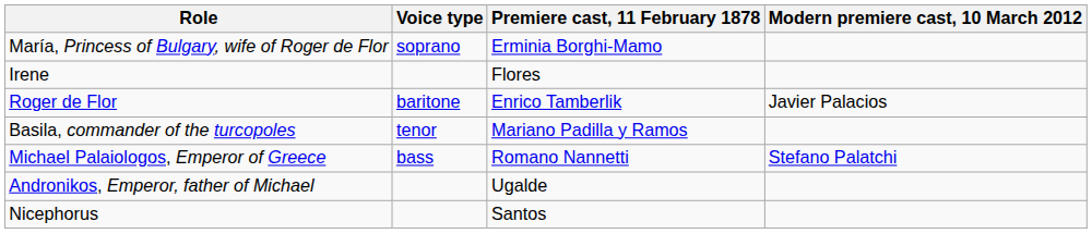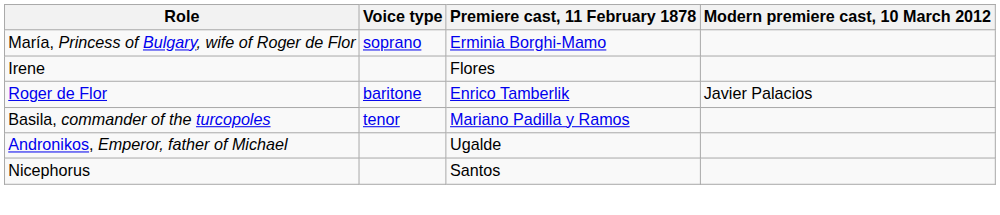- row: Michael Palaiologos, Emperor of Greece | bass | Romano Nannetti | Stefano Palatchi
